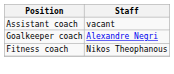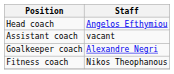+ row: Head coach | Angelos Efthymiou
